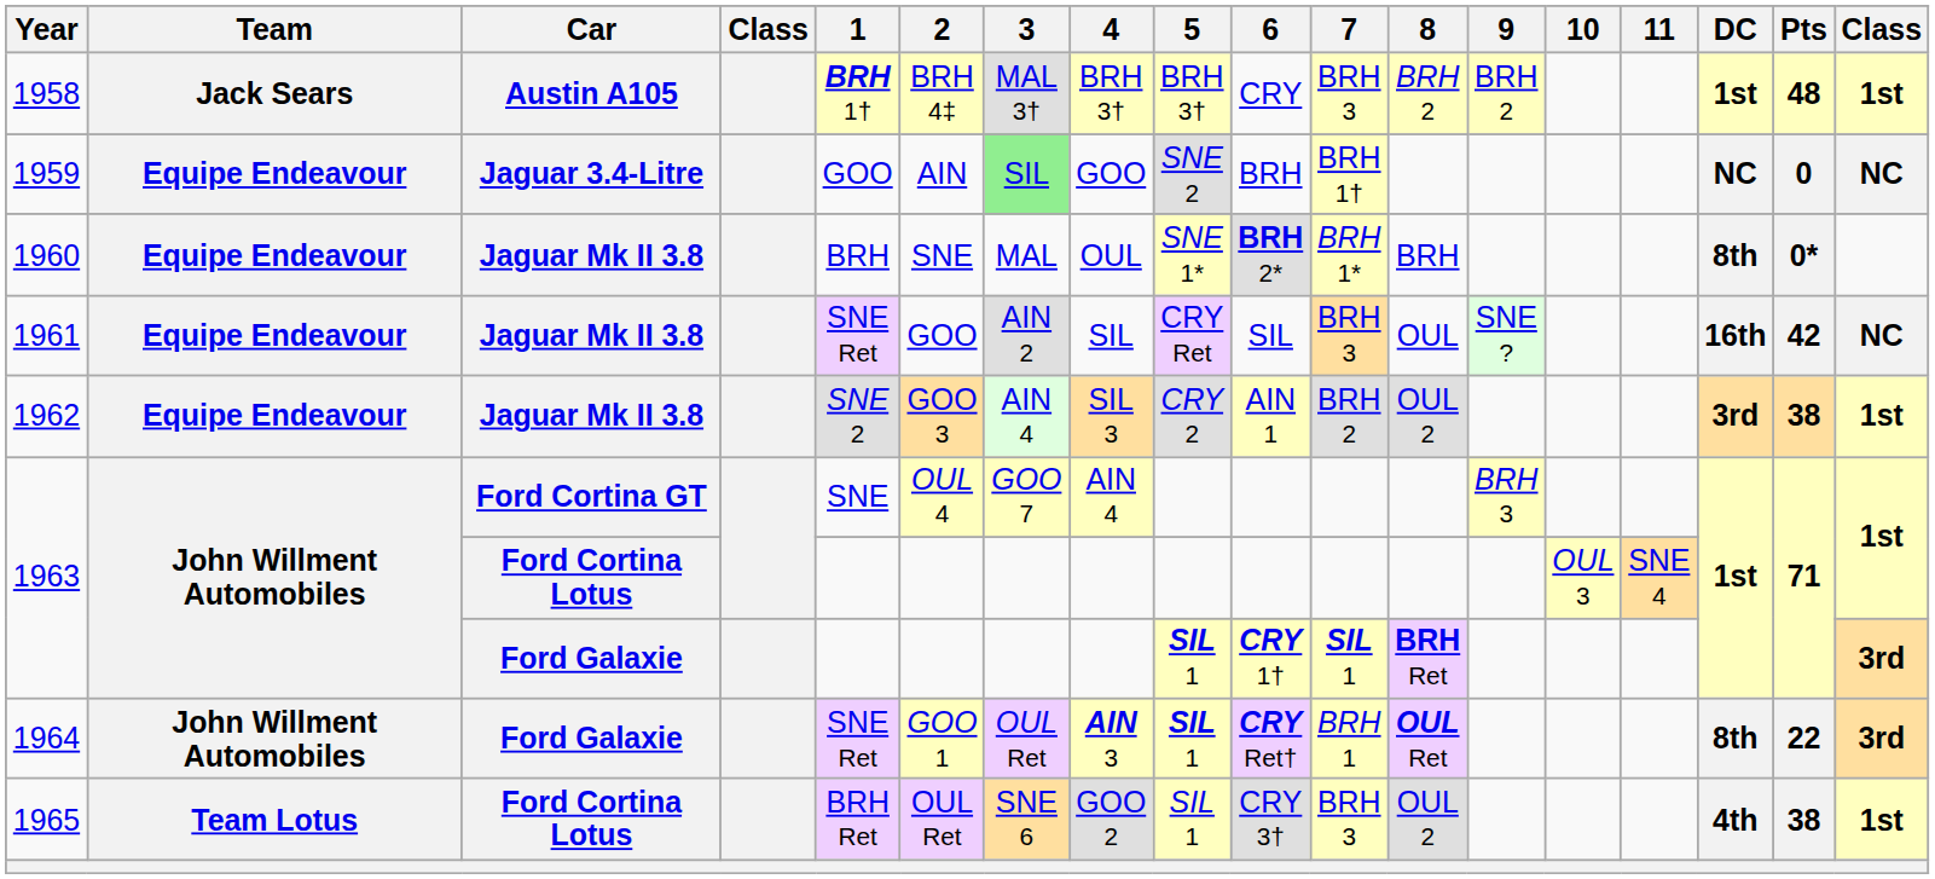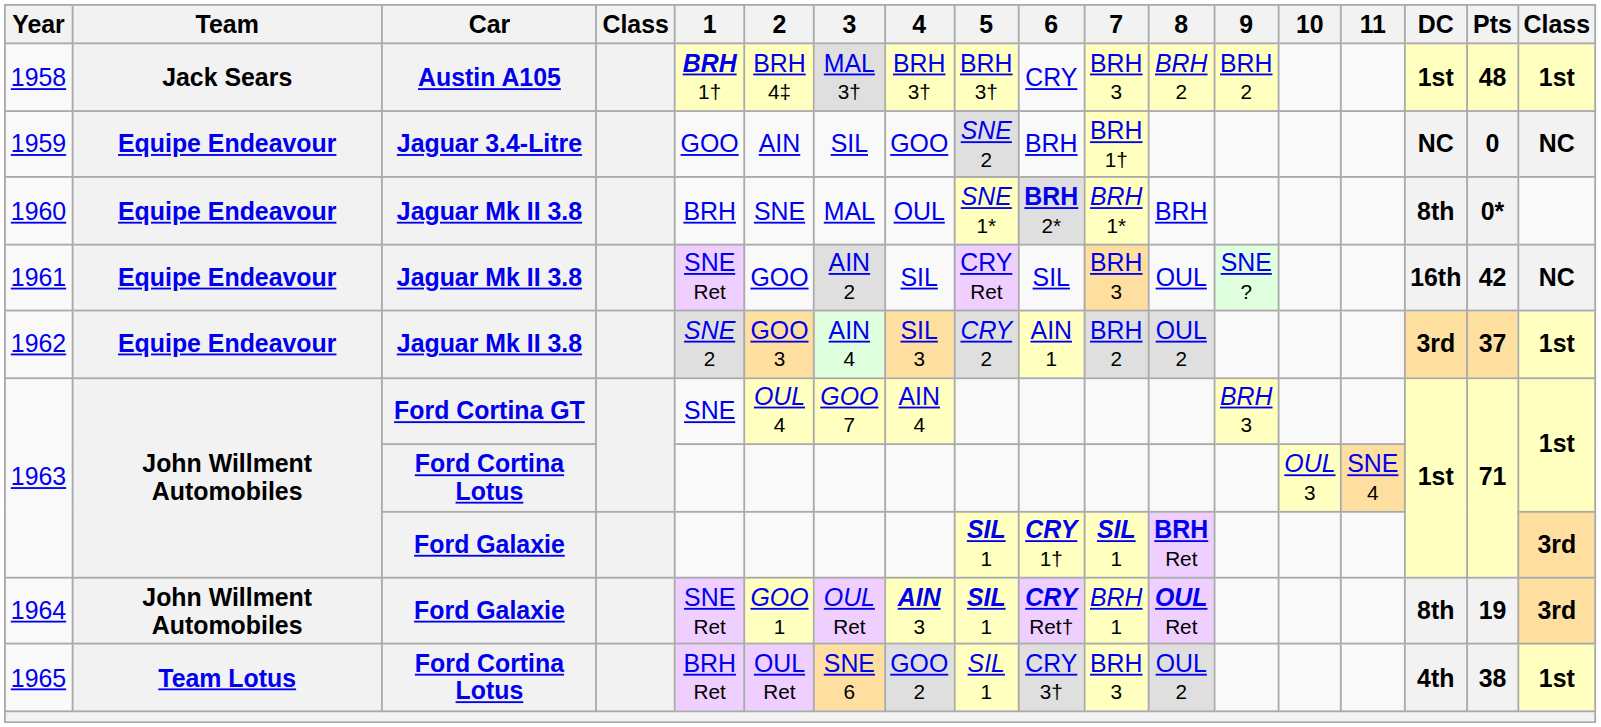1959 | 3: lightgreen background -> no background
1962 | Pts: 38 -> 37
1964 | Pts: 22 -> 19
